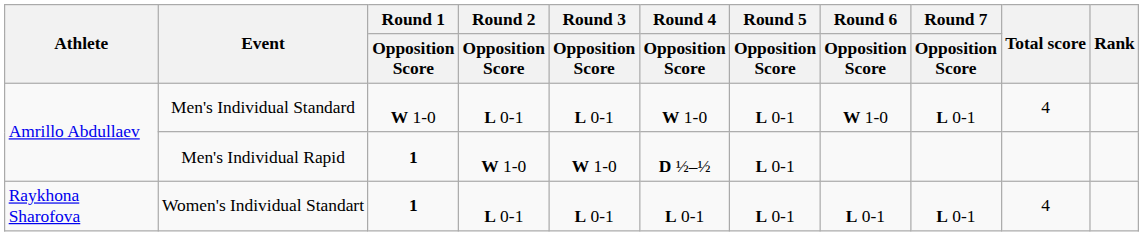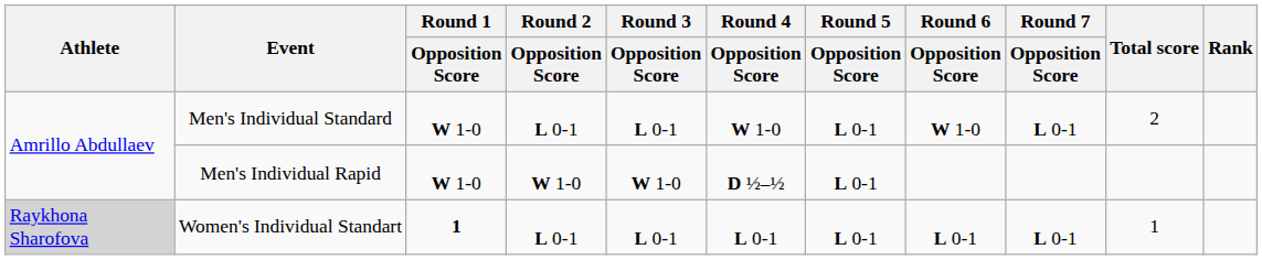Men's Individual Standard | Total score: 4 -> 2
Men's Individual Rapid | Round 1 / Opposition Score: 1 -> W 1-0
Women's Individual Standart | Athlete: no background -> lightgrey background
Women's Individual Standart | Total score: 4 -> 1
